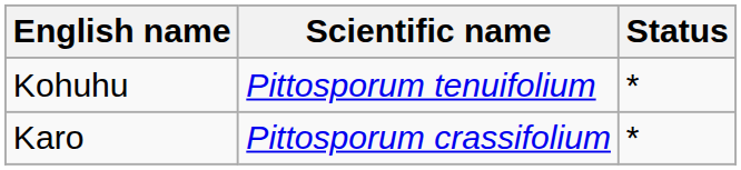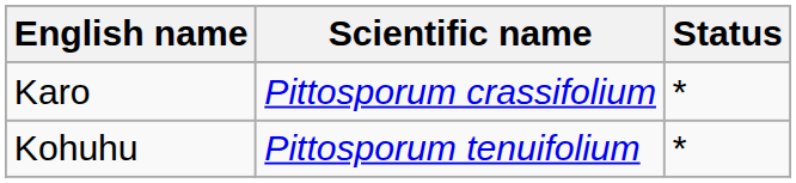rows swapped: Karo <-> Kohuhu
